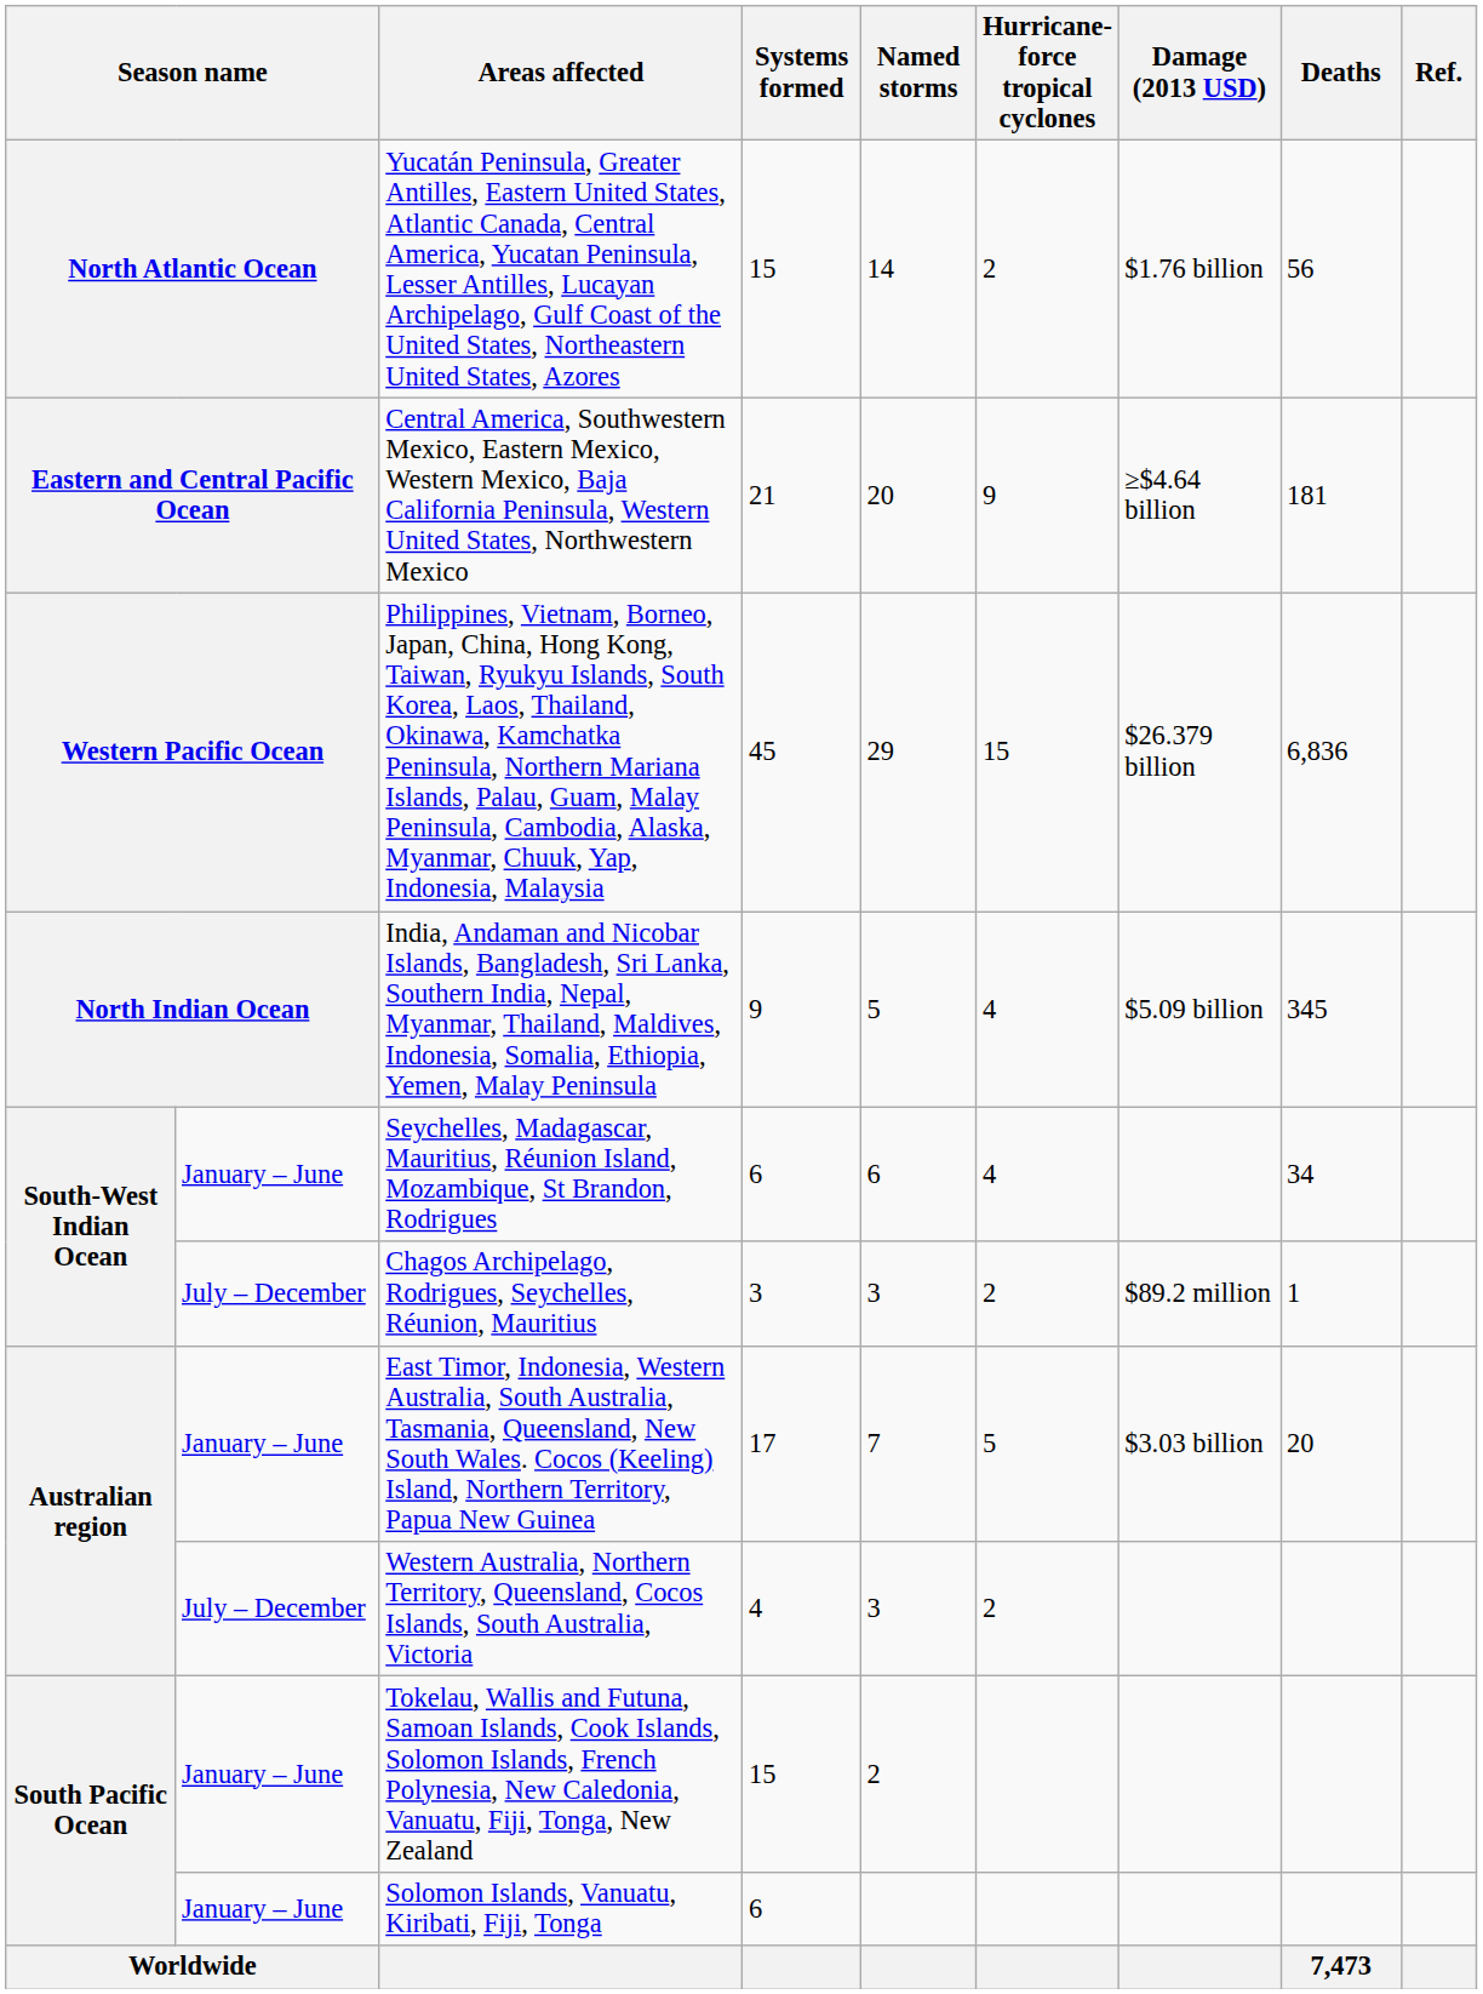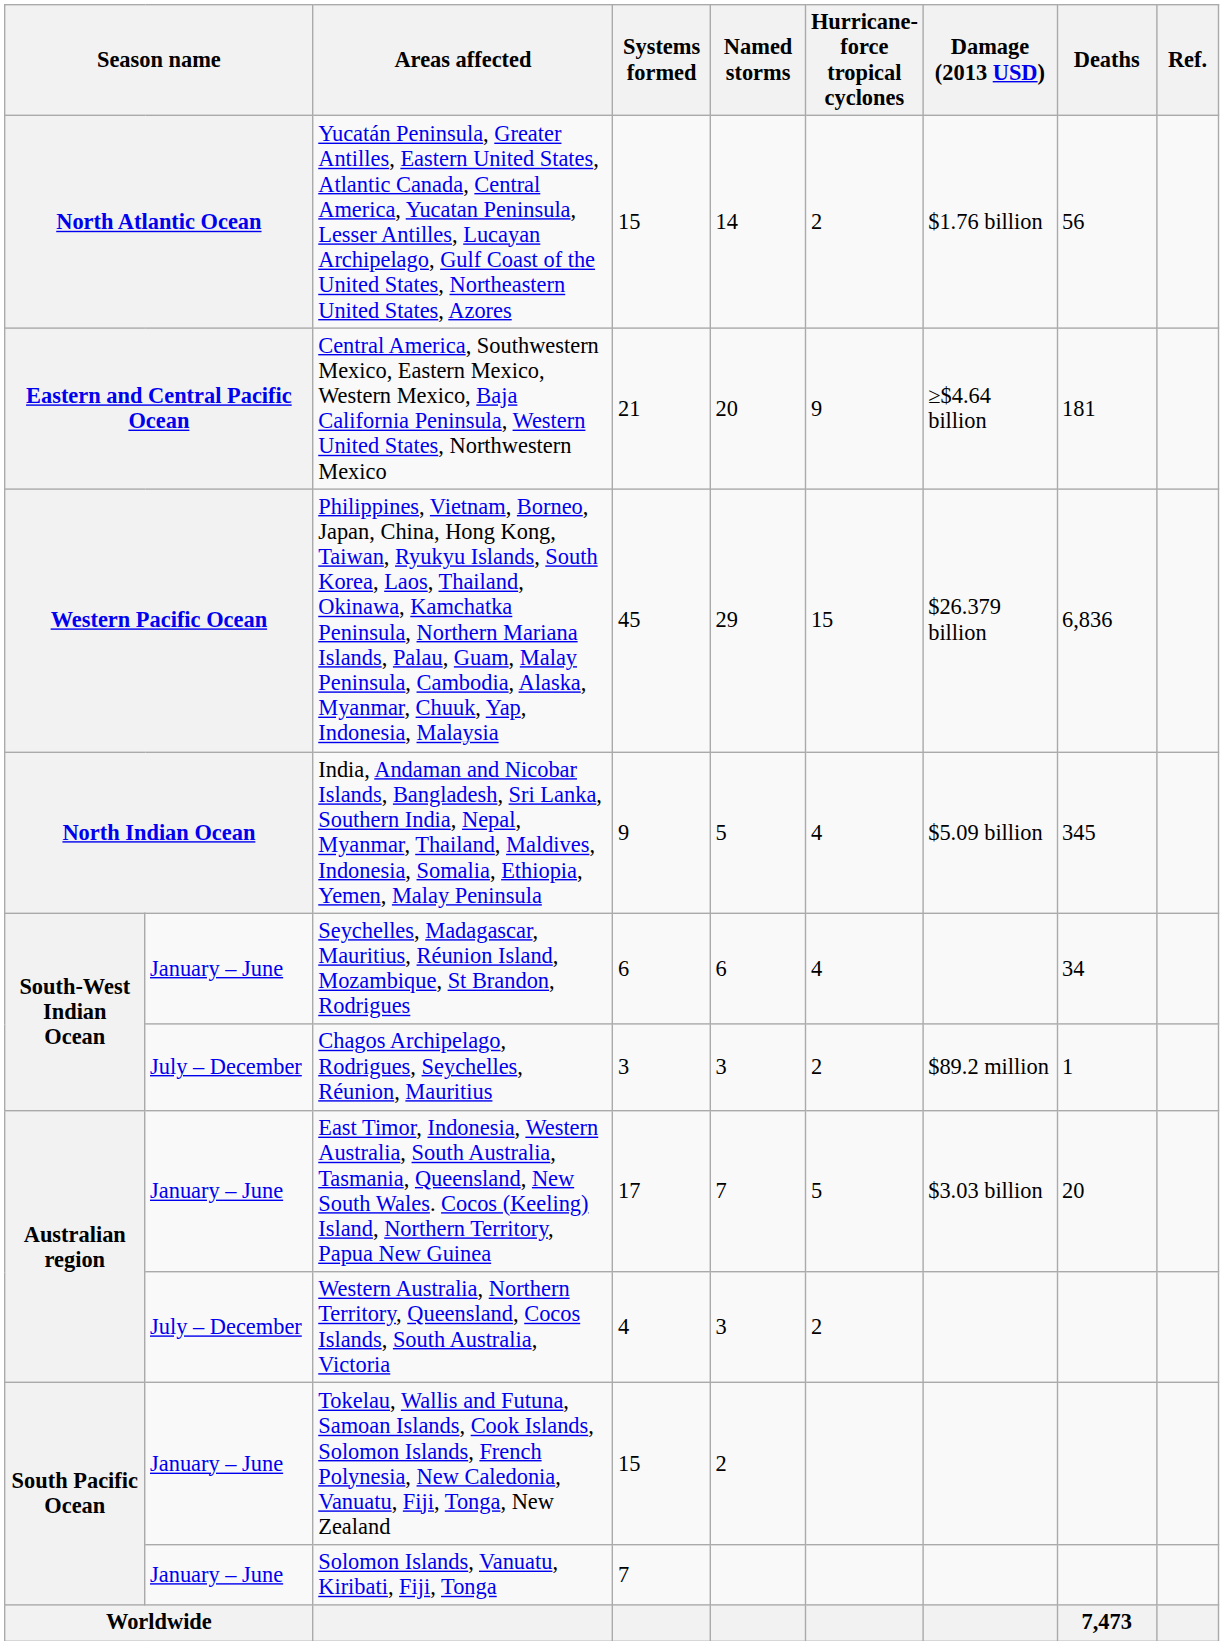Solomon Islands, Vanuatu, Kiribati, Fiji, Tonga | Systems formed: 6 -> 7
